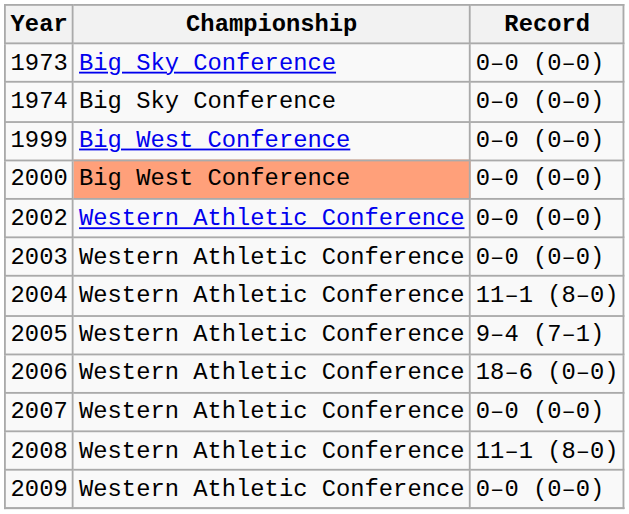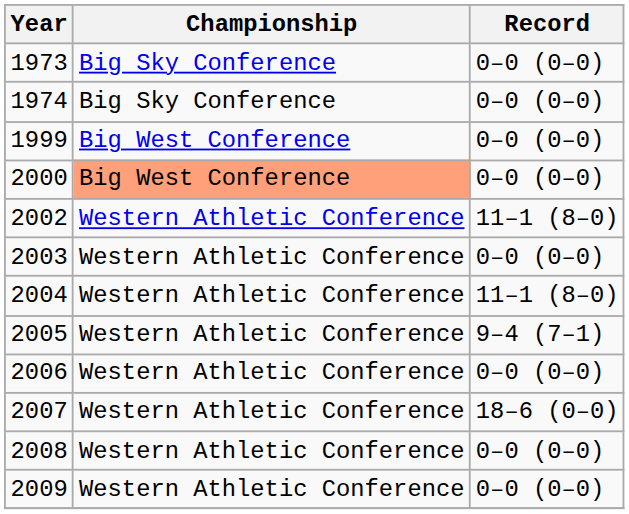2002 | Record: 0–0 (0–0) -> 11–1 (8–0)
2006 | Record: 18–6 (0–0) -> 0–0 (0–0)
2007 | Record: 0–0 (0–0) -> 18–6 (0–0)
2008 | Record: 11–1 (8–0) -> 0–0 (0–0)
